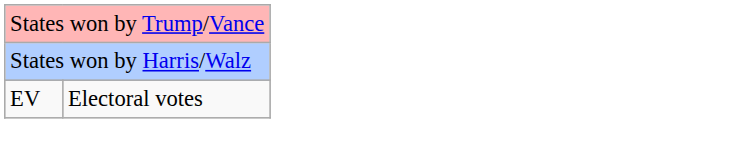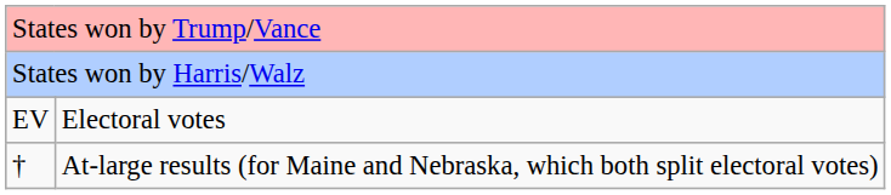+ row: † | At-large results (for Maine and Nebraska, which both split electoral votes)
